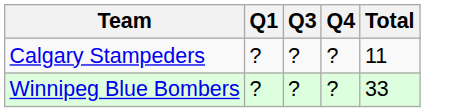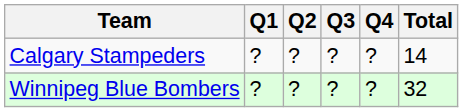+ column: Q2 | ? | ?
Calgary Stampeders | Total: 11 -> 14
Winnipeg Blue Bombers | Total: 33 -> 32
